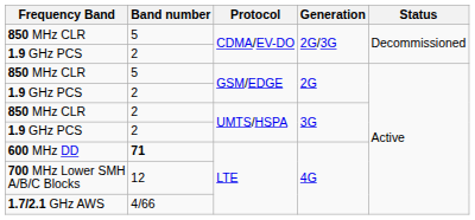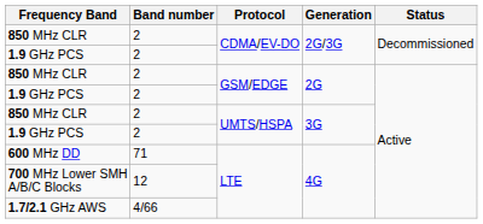850 MHz CLR / CDMA/EV-DO | Band number: 5 -> 2
850 MHz CLR / GSM/EDGE | Band number: 5 -> 2
600 MHz DD | Band number: bold -> normal
